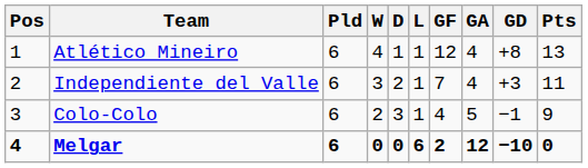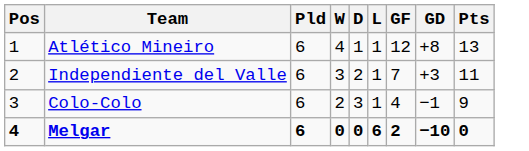- column: GA | 4 | 4 | 5 | 12
